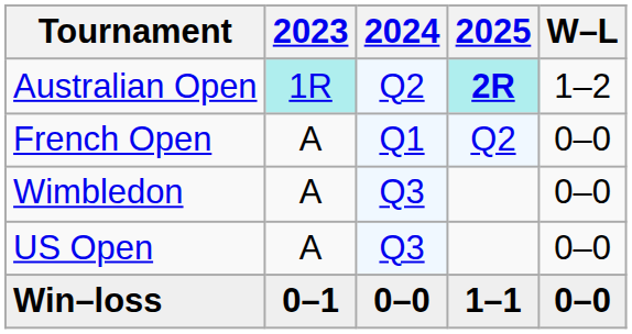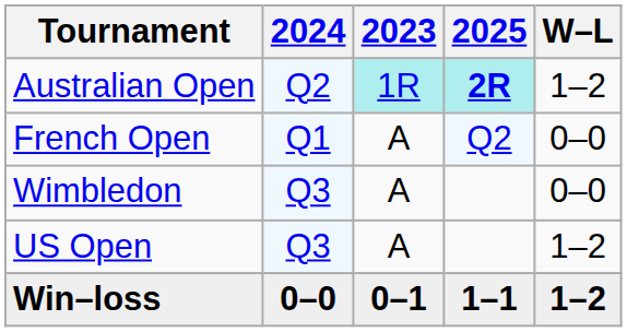columns swapped: 2023 <-> 2024
US Open | W–L: 0–0 -> 1–2
Win–loss | W–L: 0–0 -> 1–2
